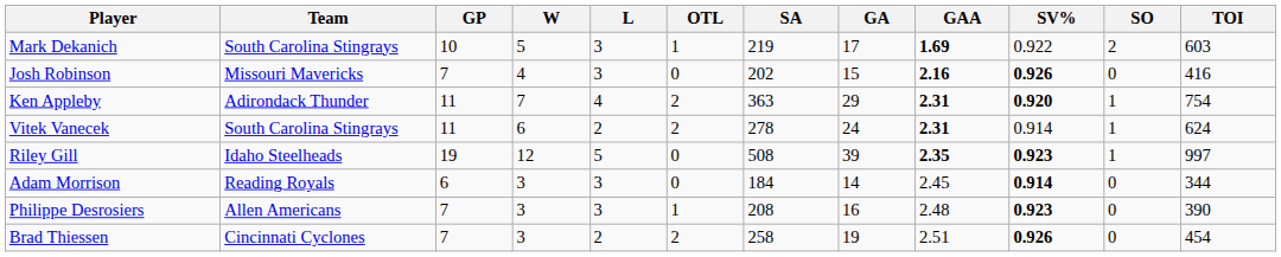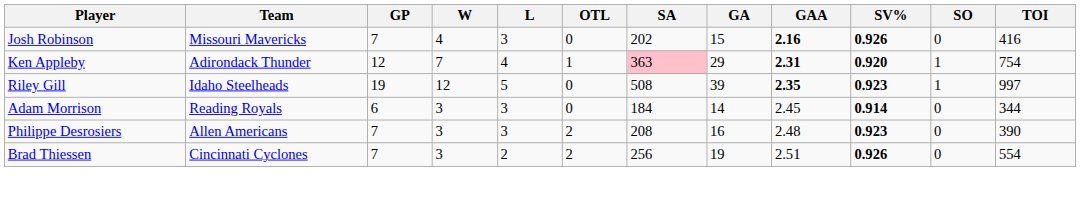- row: Mark Dekanich | South Carolina Stingrays | 10 | 5 | 3 | 1 | 219 | 17 | 1.69 | 0.922 | 2 | 603
Ken Appleby | GP: 11 -> 12
Ken Appleby | OTL: 2 -> 1
Ken Appleby | SA: no background -> pink background
- row: Vitek Vanecek | South Carolina Stingrays | 11 | 6 | 2 | 2 | 278 | 24 | 2.31 | 0.914 | 1 | 624
Philippe Desrosiers | OTL: 1 -> 2
Brad Thiessen | SA: 258 -> 256
Brad Thiessen | TOI: 454 -> 554
